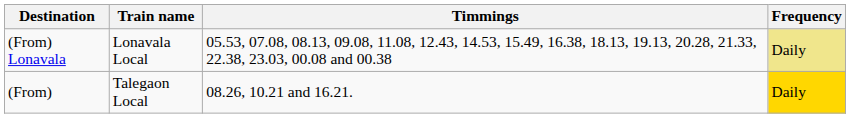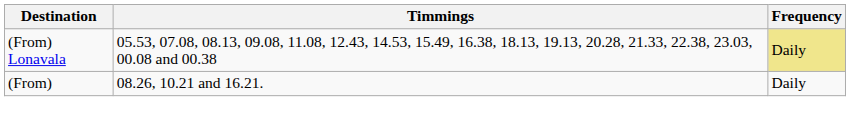- column: Train name | Lonavala Local | Talegaon Local
(From) | Frequency: gold background -> no background
